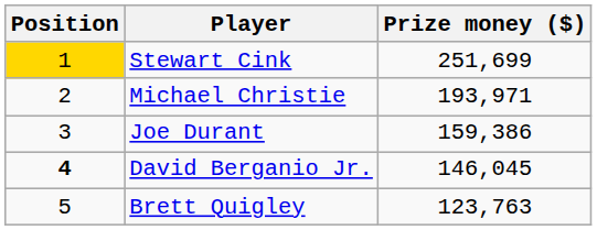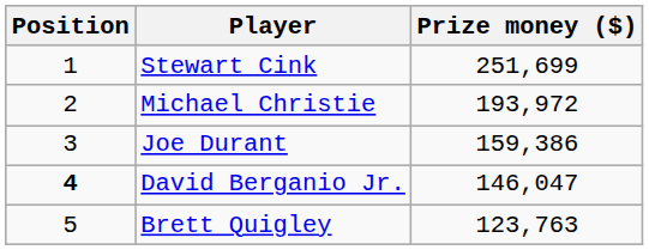Stewart Cink | Position: gold background -> no background
Michael Christie | Prize money ($): 193,971 -> 193,972
David Berganio Jr. | Prize money ($): 146,045 -> 146,047
